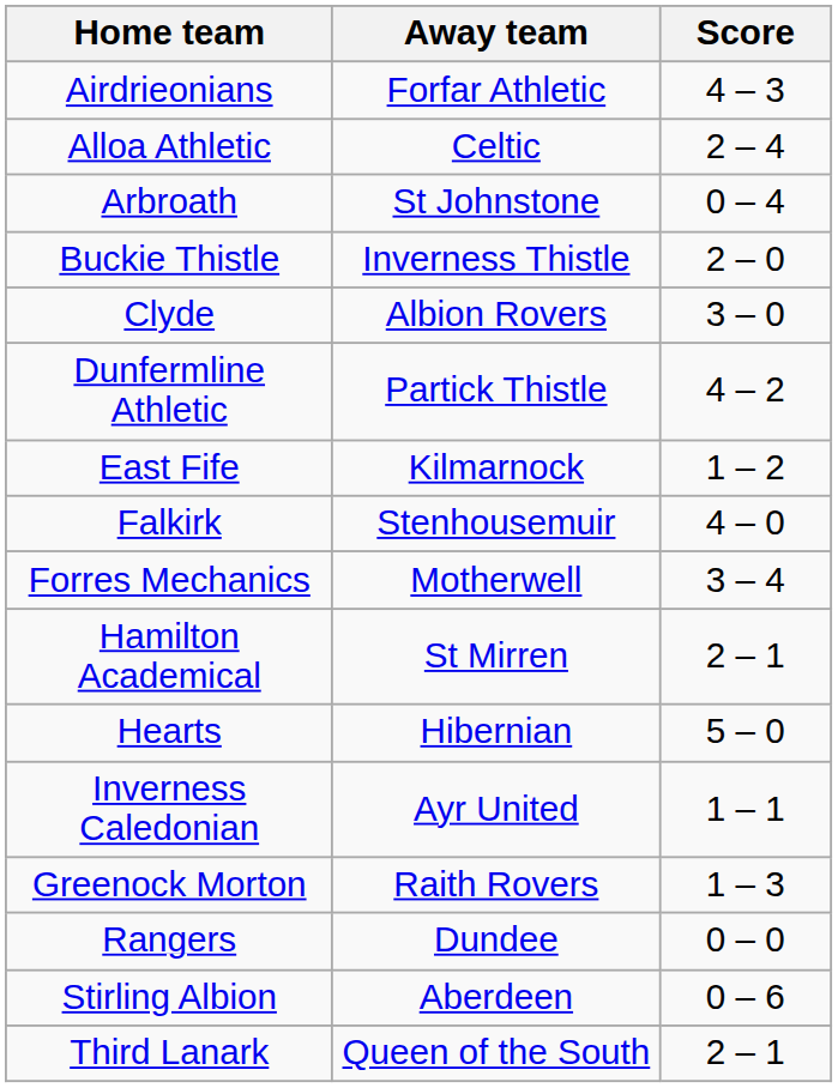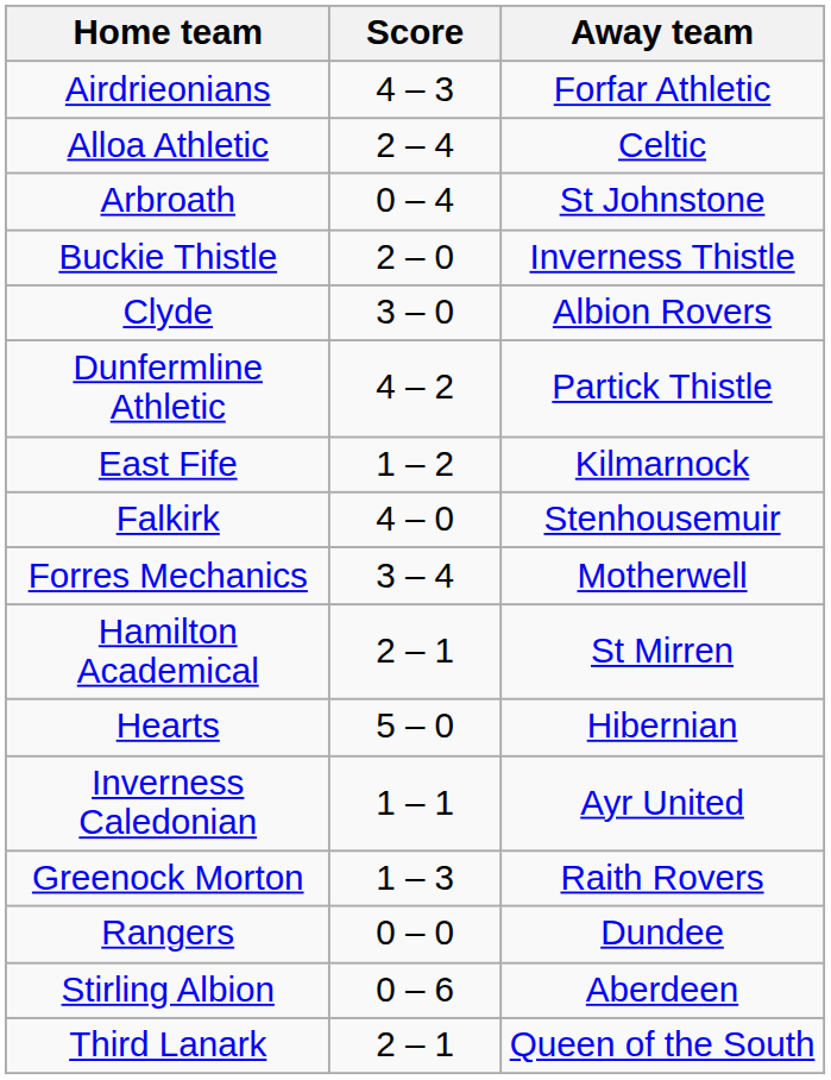columns swapped: Score <-> Away team
